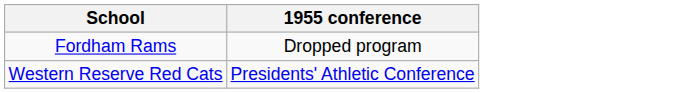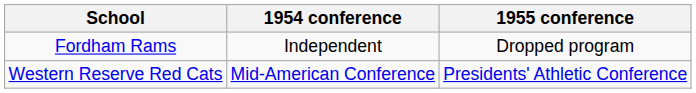+ column: 1954 conference | Independent | Mid-American Conference
